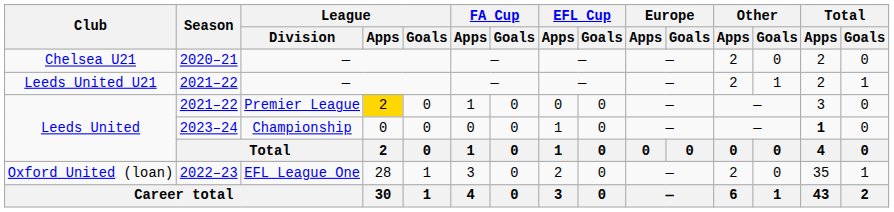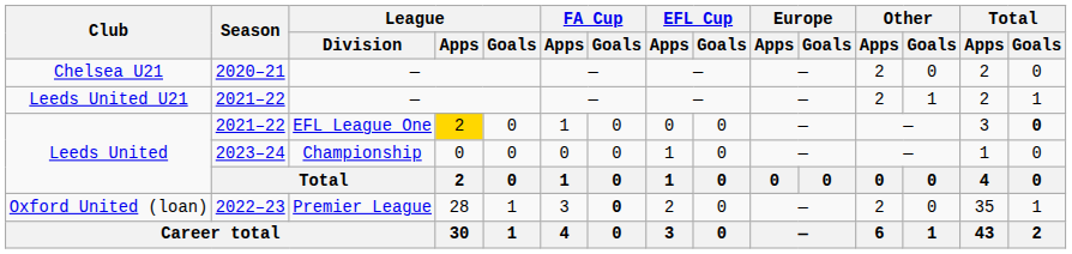Leeds United / 2021–22 | League / Division: Premier League -> EFL League One
Leeds United / 2021–22 | Total / Goals: normal -> bold
Leeds United / 2023–24 | Total / Apps: bold -> normal
Oxford United (loan) | League / Division: EFL League One -> Premier League
Oxford United (loan) | FA Cup / Goals: normal -> bold
